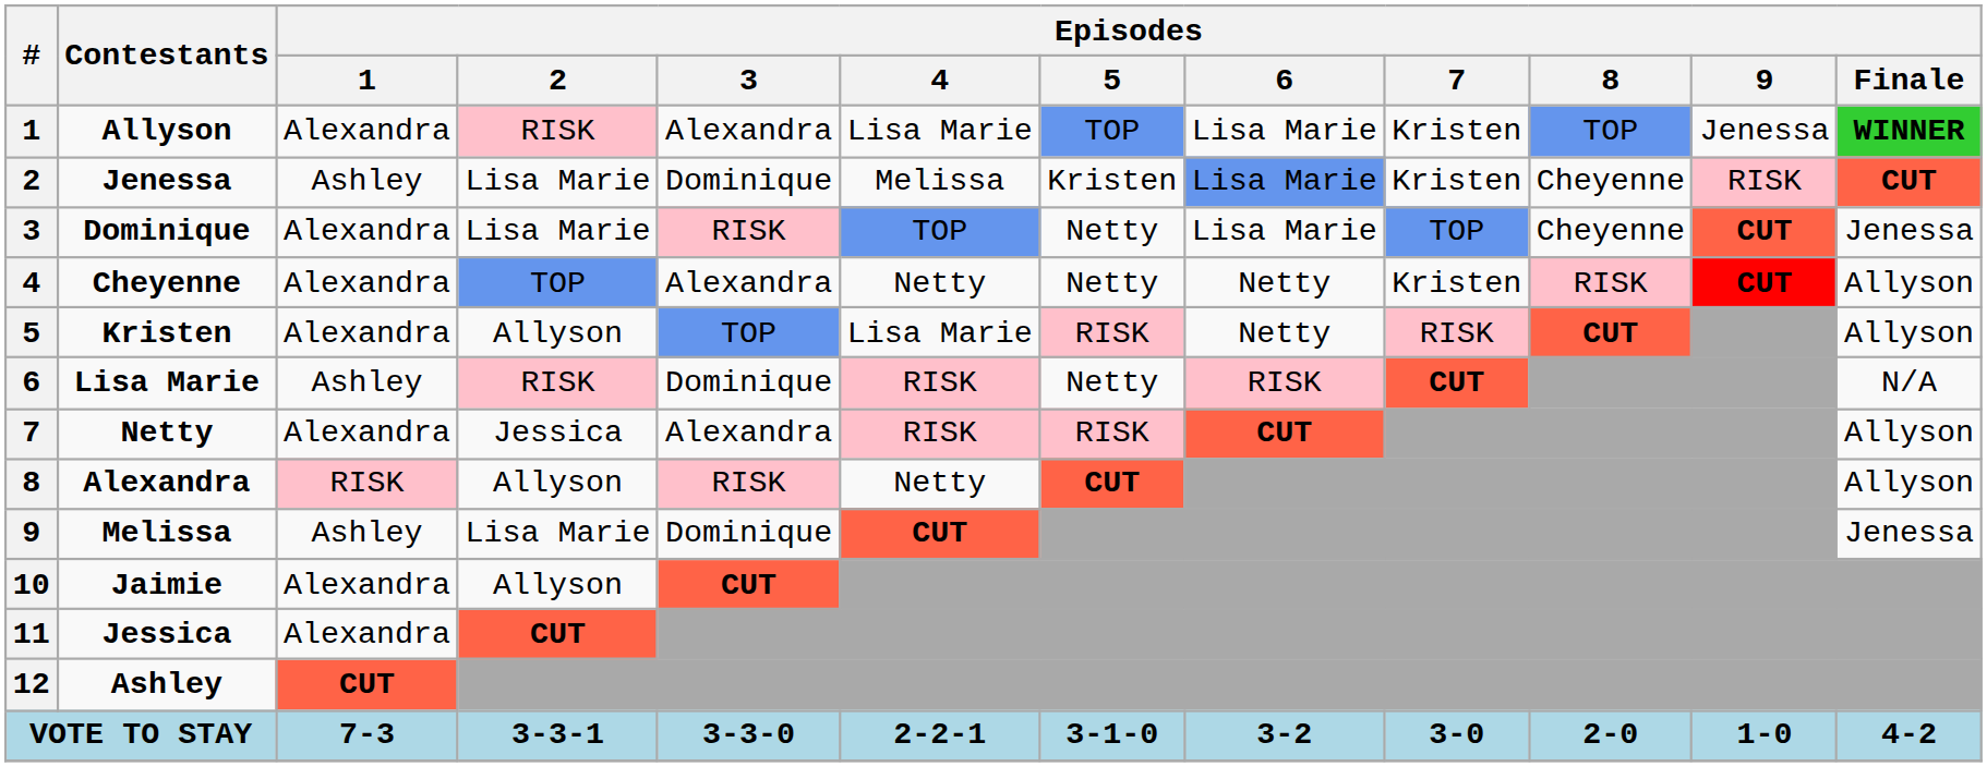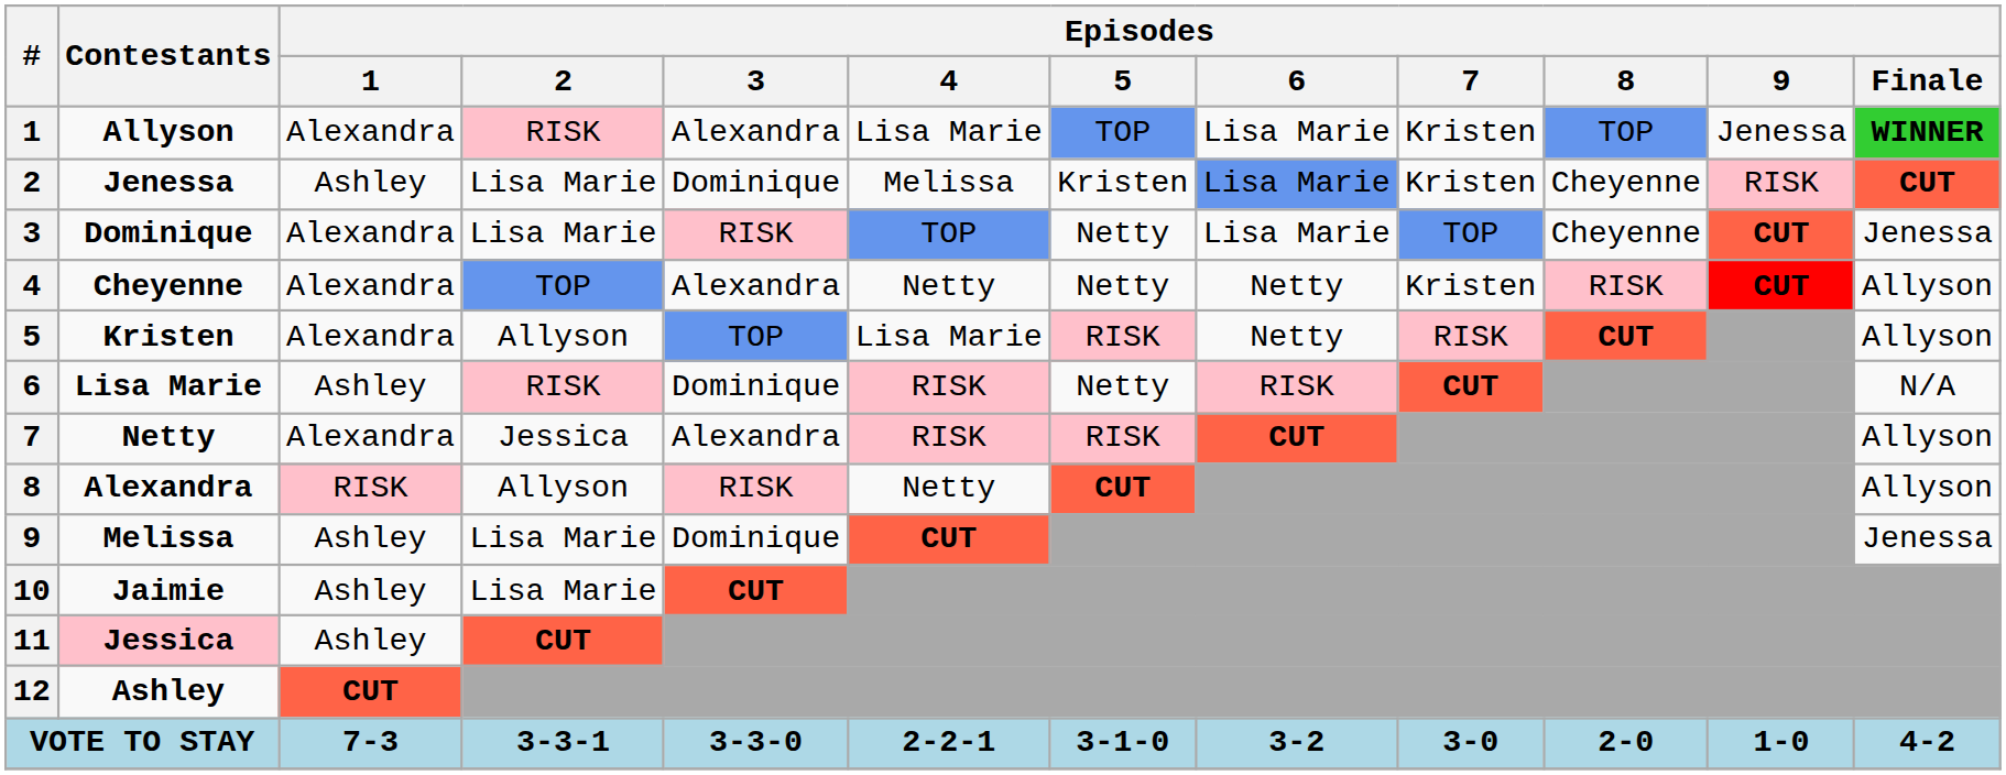10 | Episodes / 1: Alexandra -> Ashley
10 | Episodes / 2: Allyson -> Lisa Marie
11 | Contestants: no background -> pink background
11 | Episodes / 1: Alexandra -> Ashley
